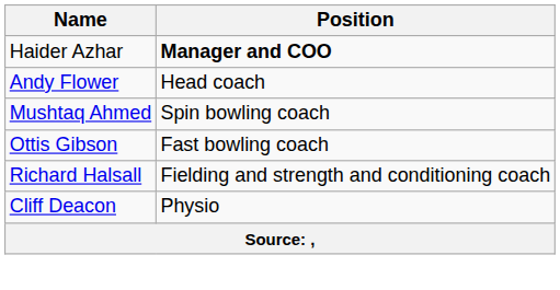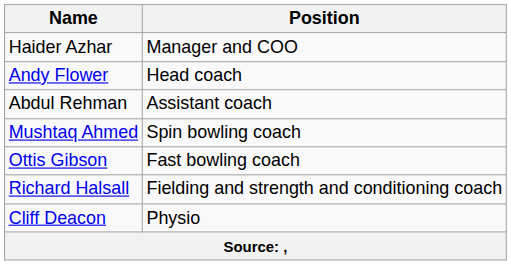Haider Azhar | Position: bold -> normal
+ row: Abdul Rehman | Assistant coach
